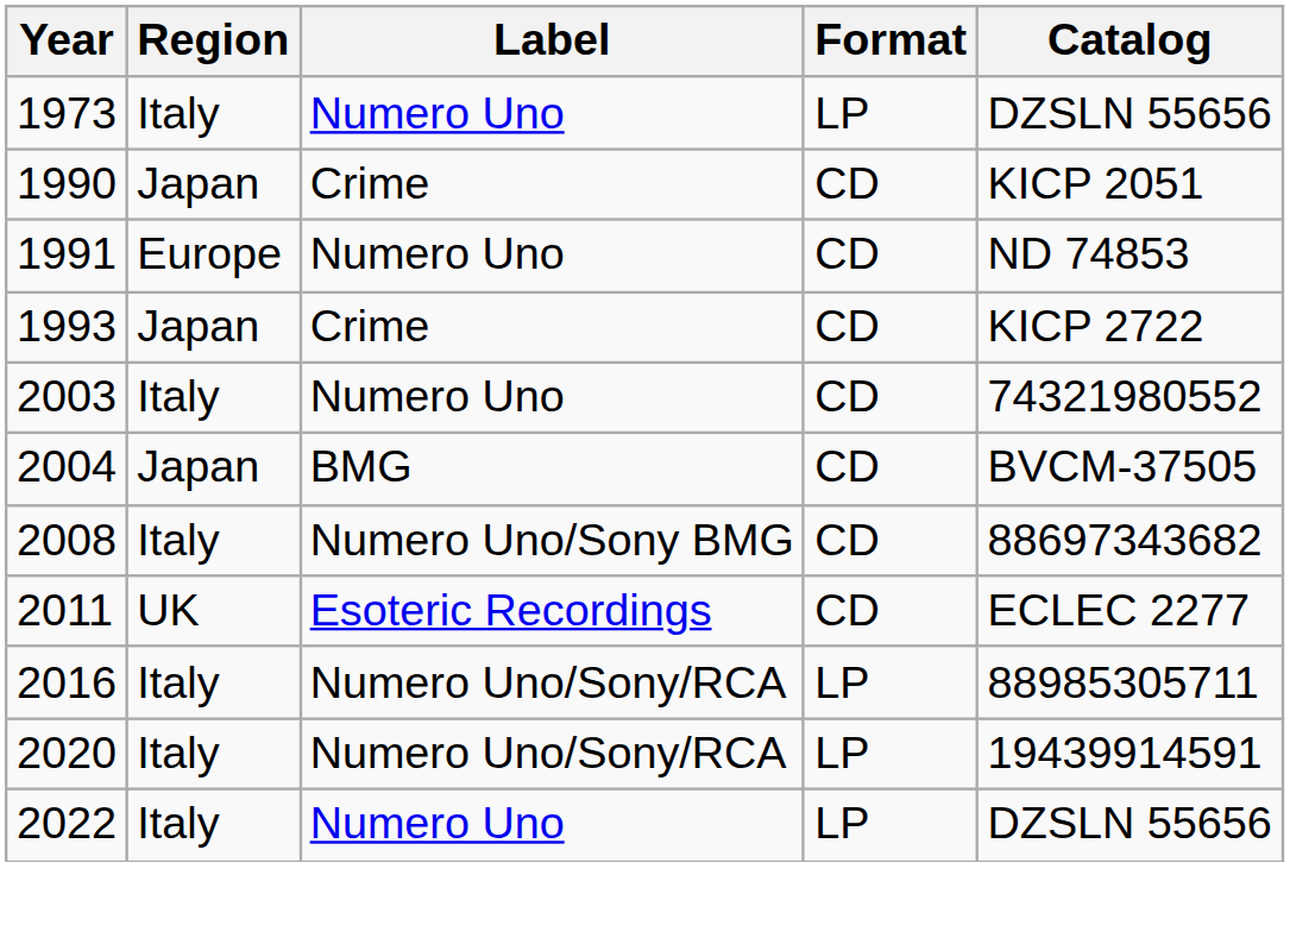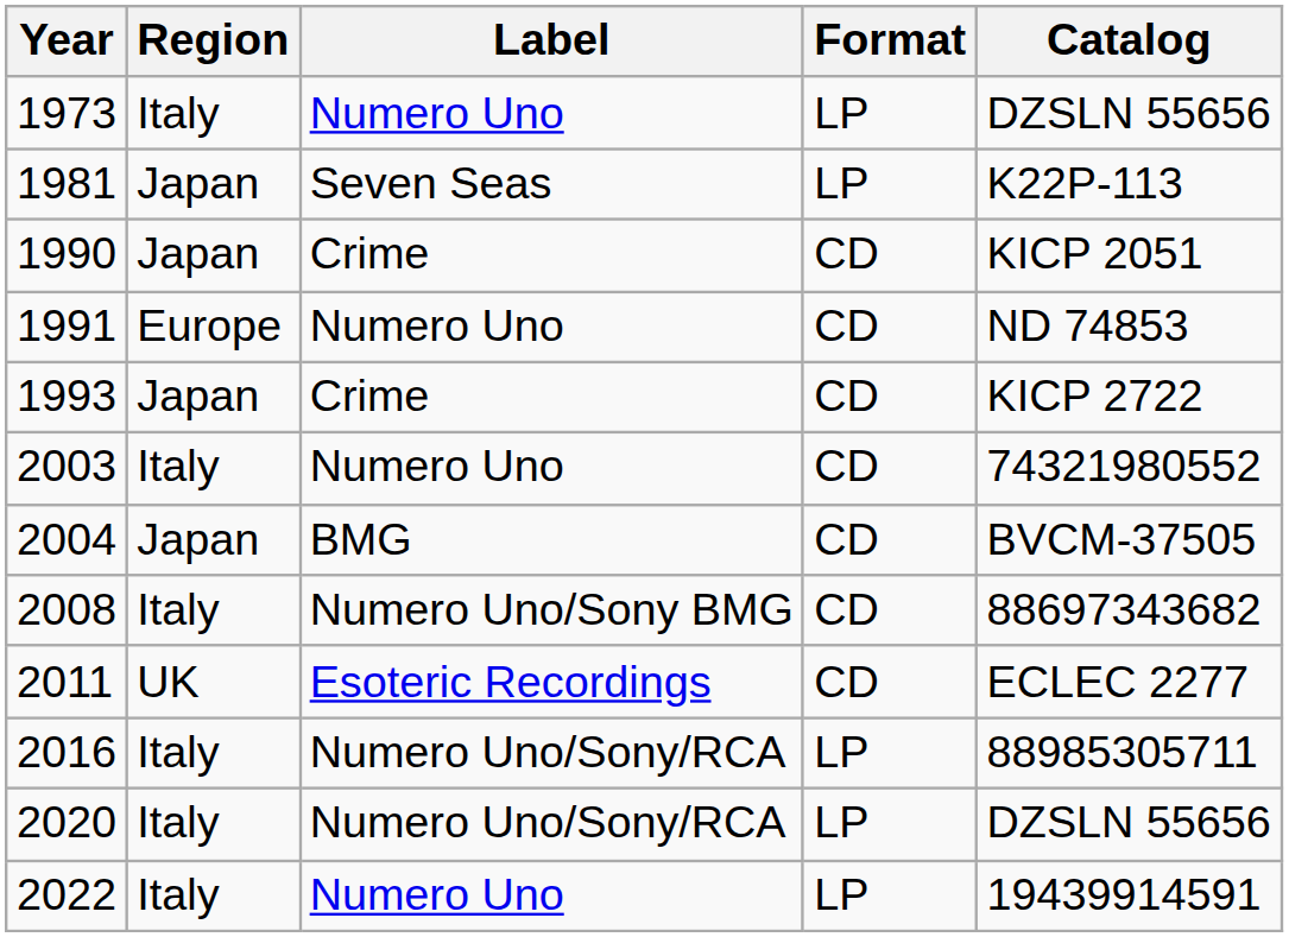+ row: 1981 | Japan | Seven Seas | LP | K22P-113
2020 | Catalog: 19439914591 -> DZSLN 55656
2022 | Catalog: DZSLN 55656 -> 19439914591
